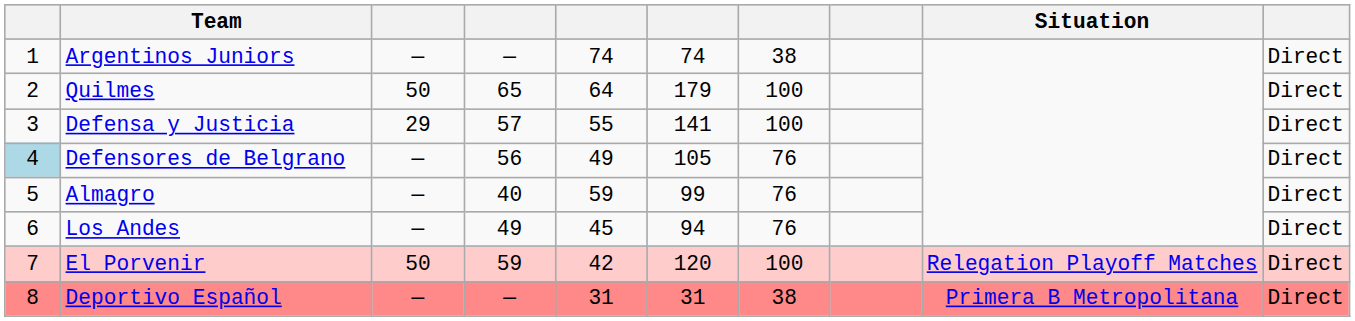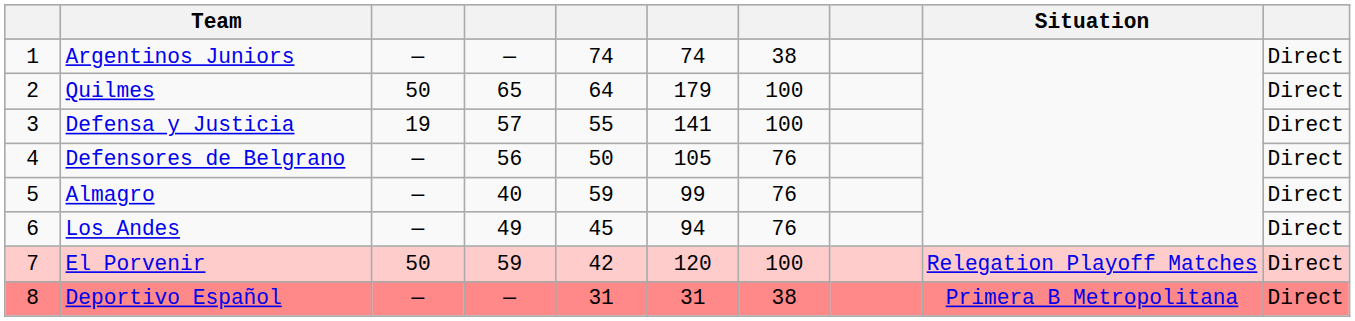Defensa y Justicia | column 3: 29 -> 19
Defensores de Belgrano | column 1: lightblue background -> no background
Defensores de Belgrano | column 5: 49 -> 50
